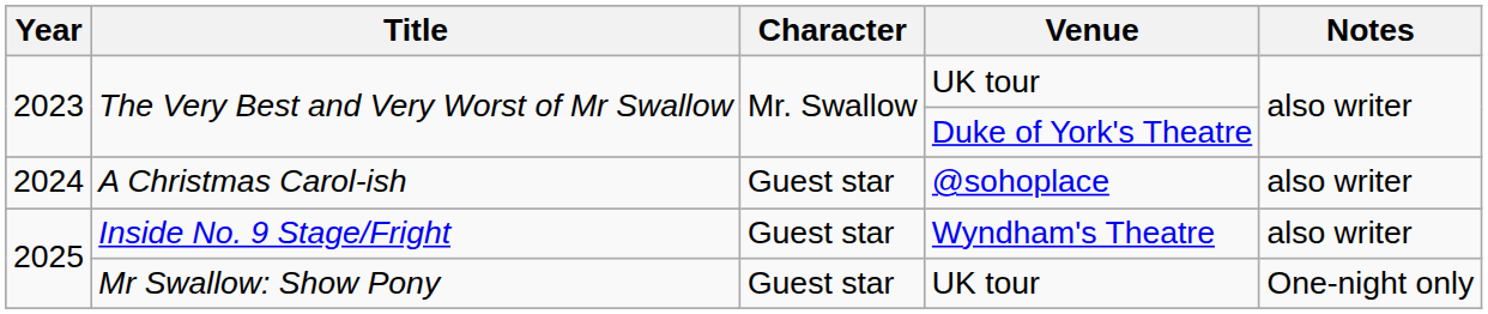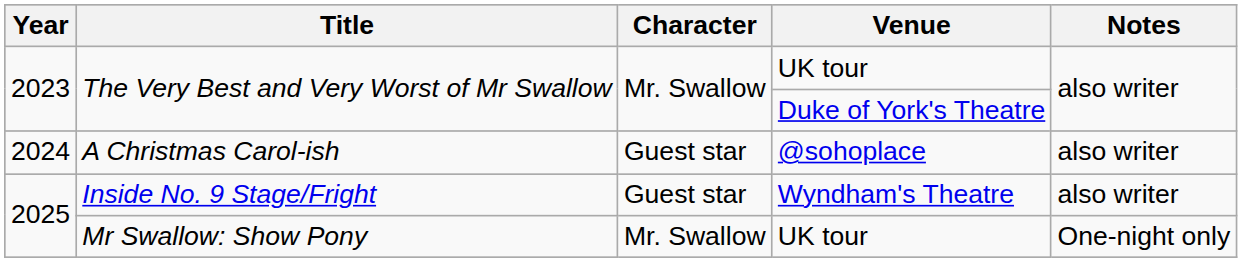Mr Swallow: Show Pony | Character: Guest star -> Mr. Swallow
